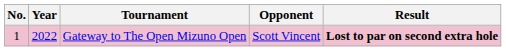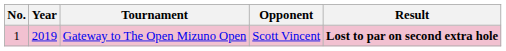Gateway to The Open Mizuno Open | Year: 2022 -> 2019
